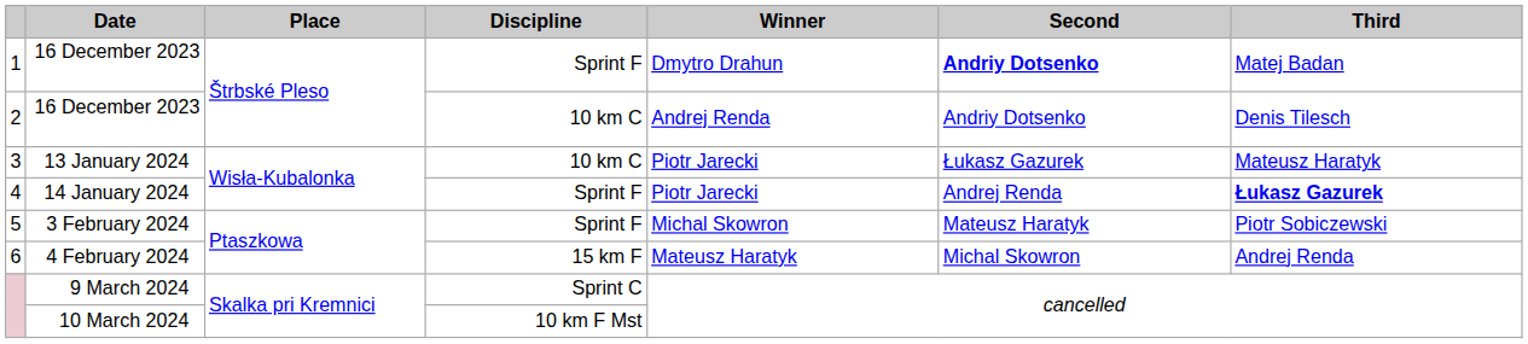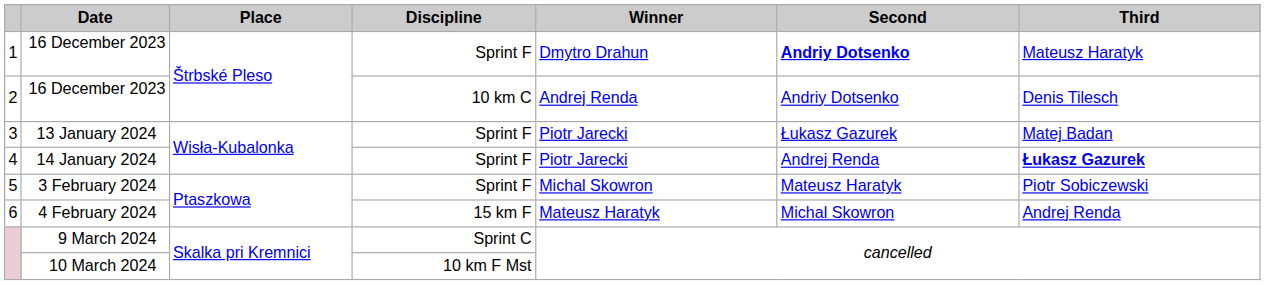1 | Third: Matej Badan -> Mateusz Haratyk
3 | Discipline: 10 km C -> Sprint F
3 | Third: Mateusz Haratyk -> Matej Badan
